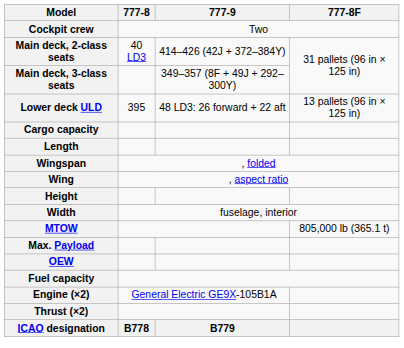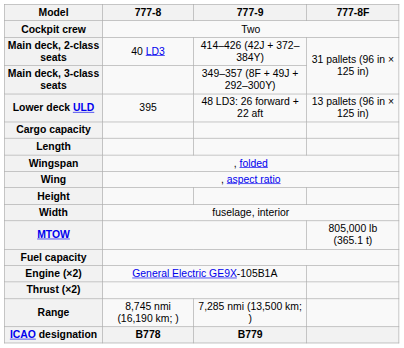- row: Max. Payload
- row: OEW
+ row: Range | 8,745 nmi (16,190 km; ) | 7,285 nmi (13,500 km; )
